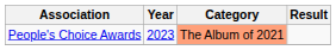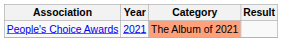People's Choice Awards | Year: 2023 -> 2021
